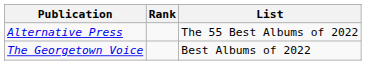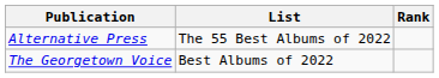columns swapped: List <-> Rank
